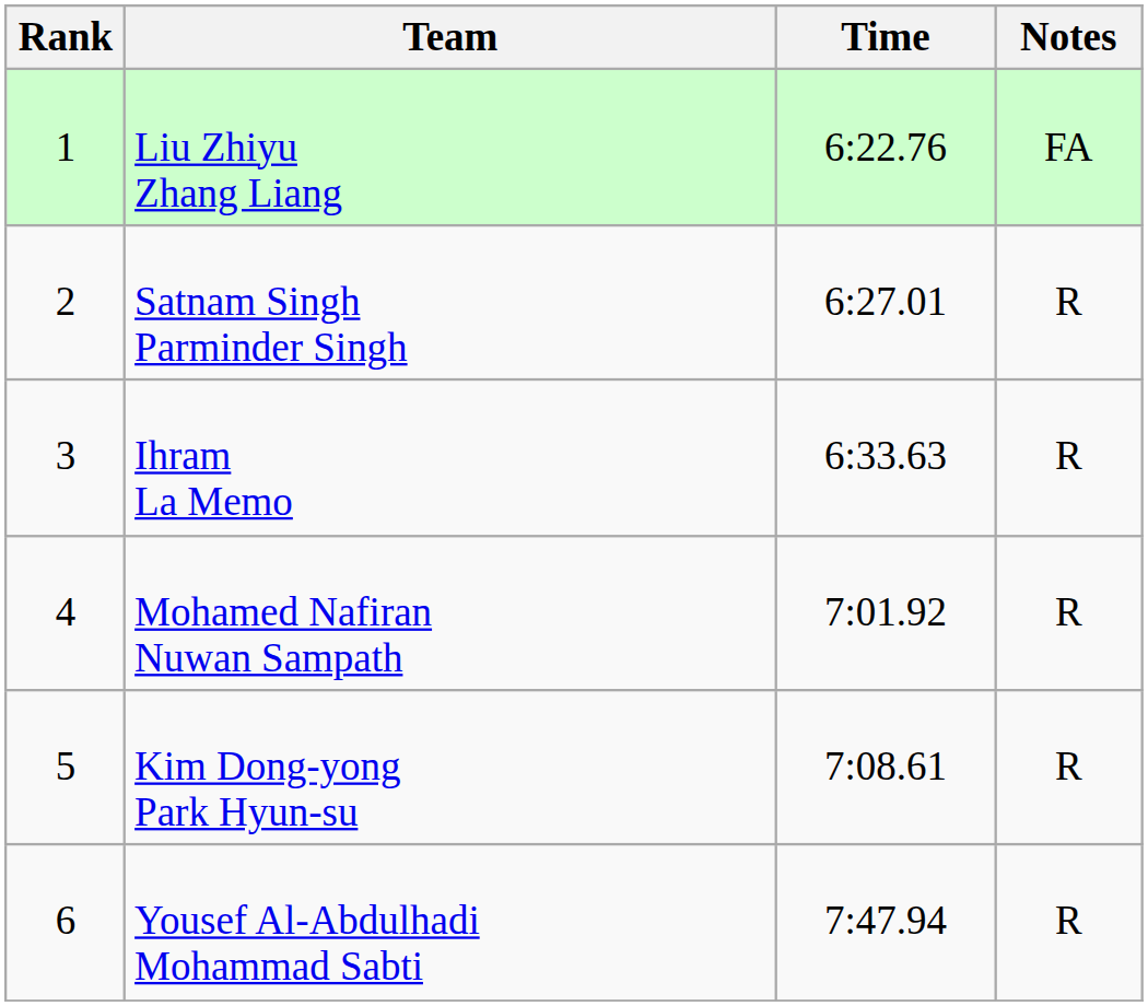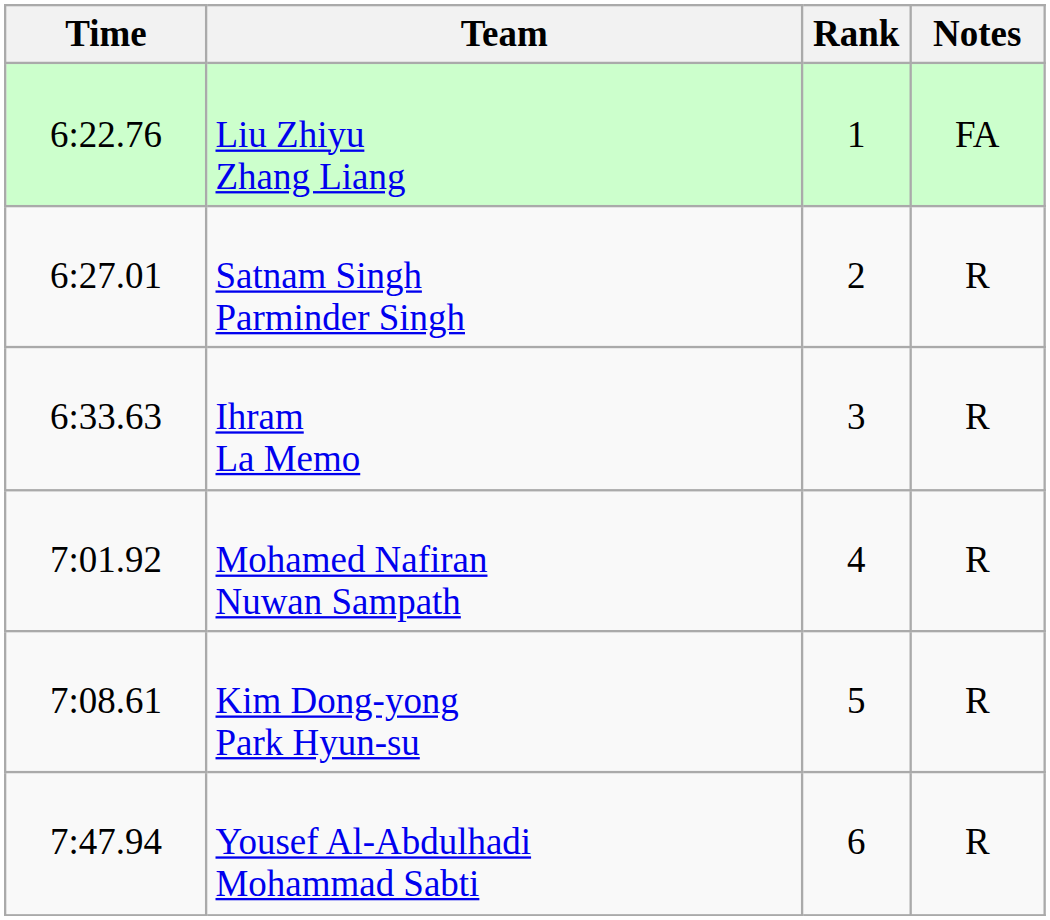columns swapped: Rank <-> Time
